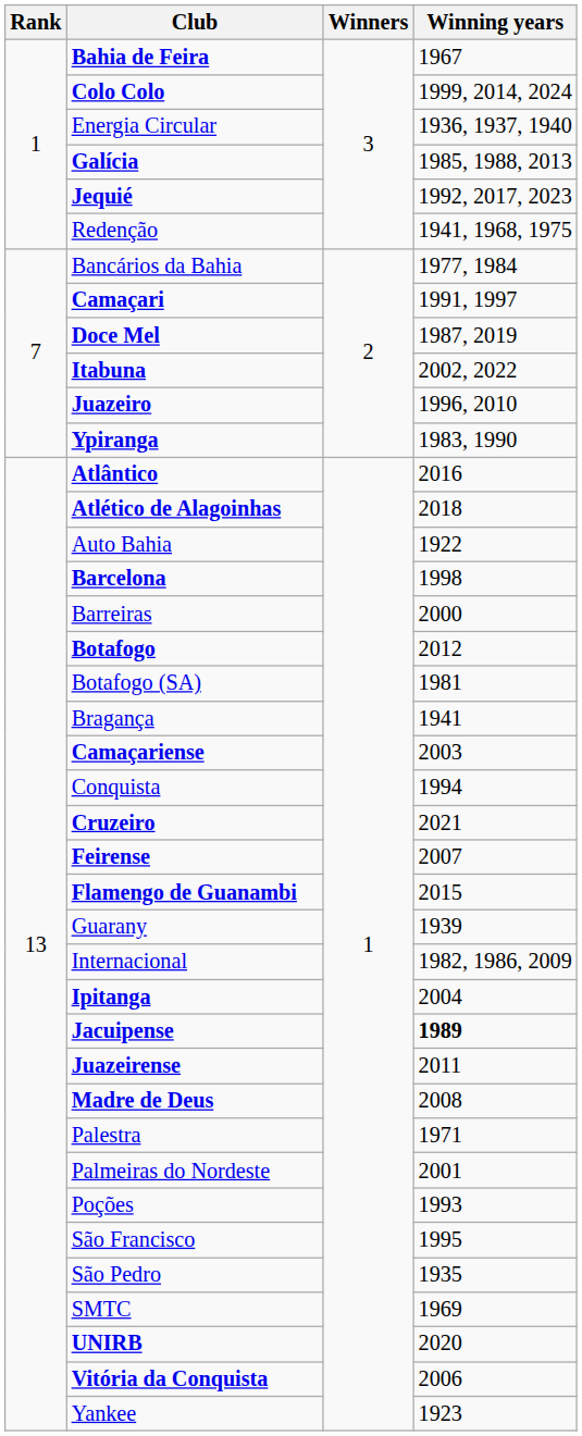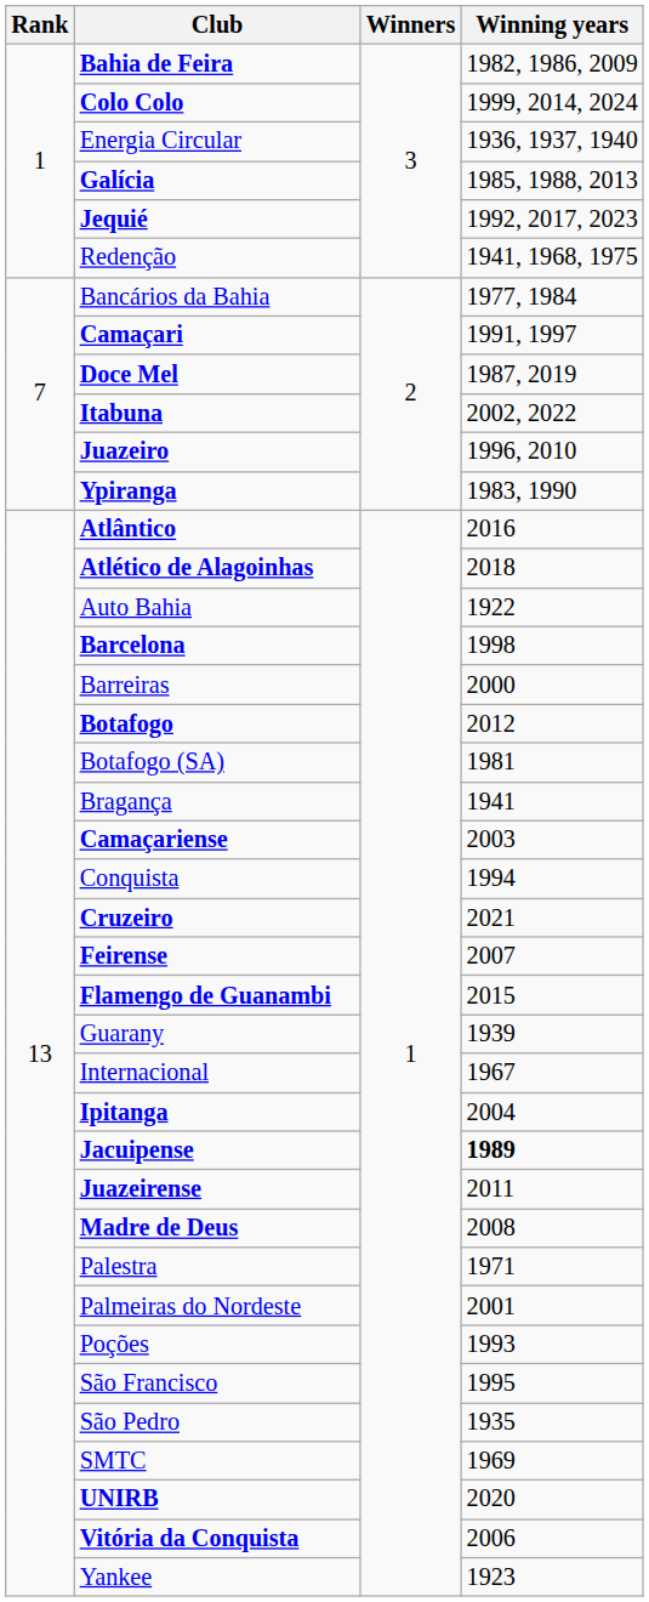Bahia de Feira | Winning years: 1967 -> 1982, 1986, 2009
Internacional | Winning years: 1982, 1986, 2009 -> 1967
